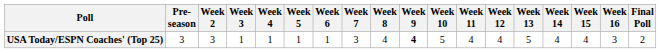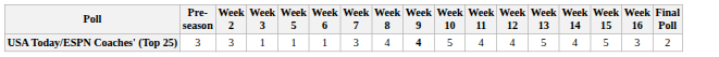- column: Week 4 | 1
USA Today/ESPN Coaches' (Top 25) | Week 15: 4 -> 5
